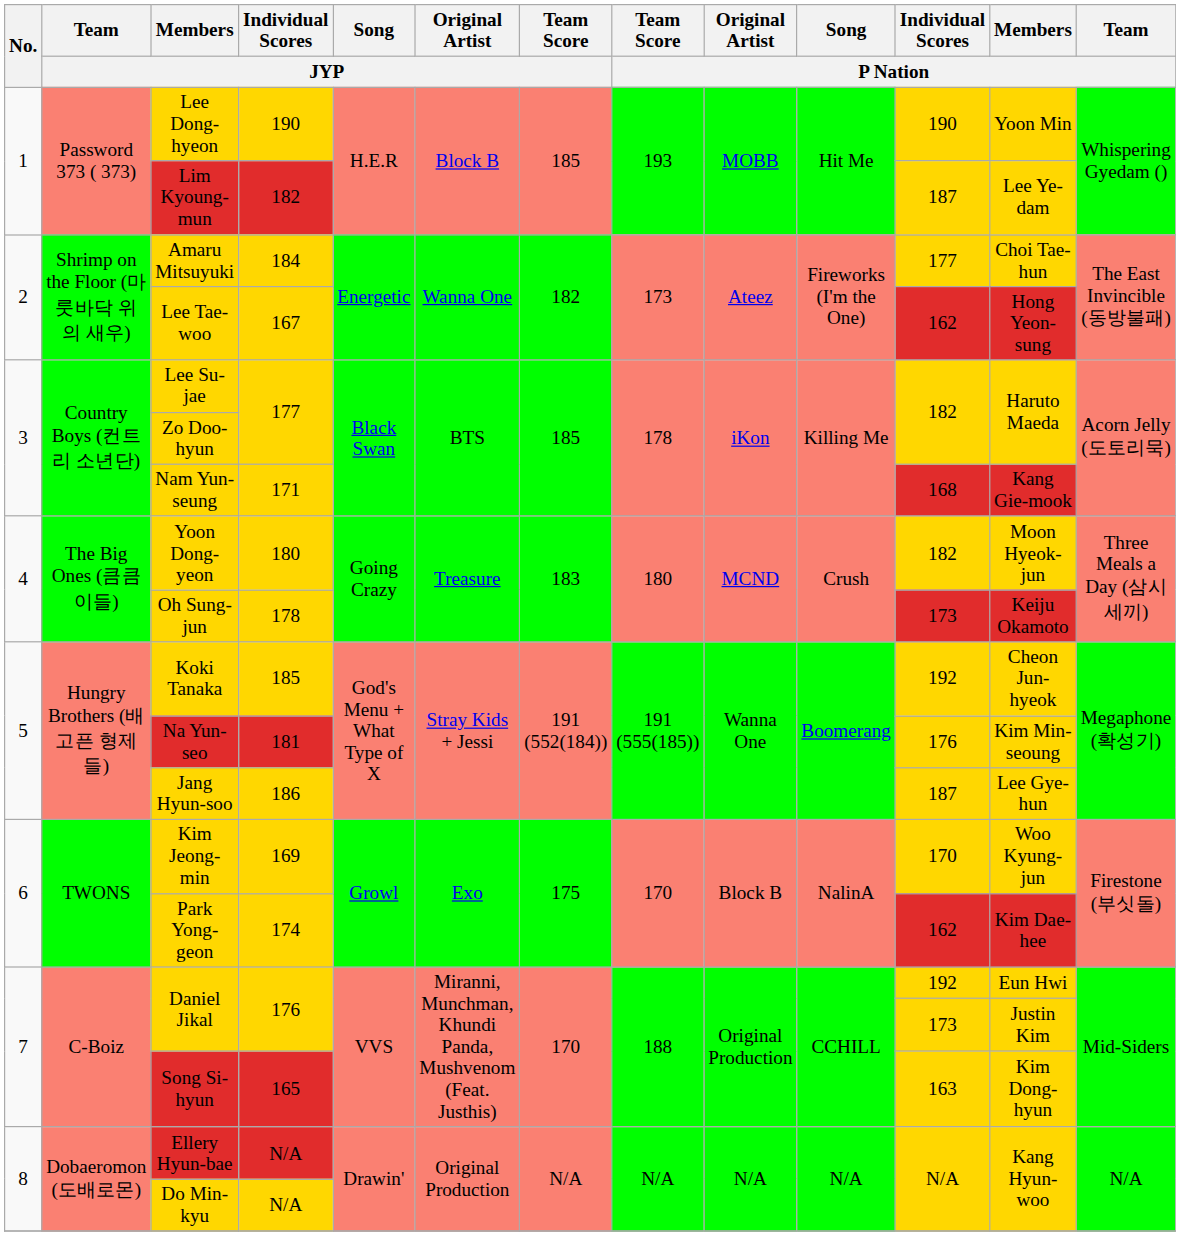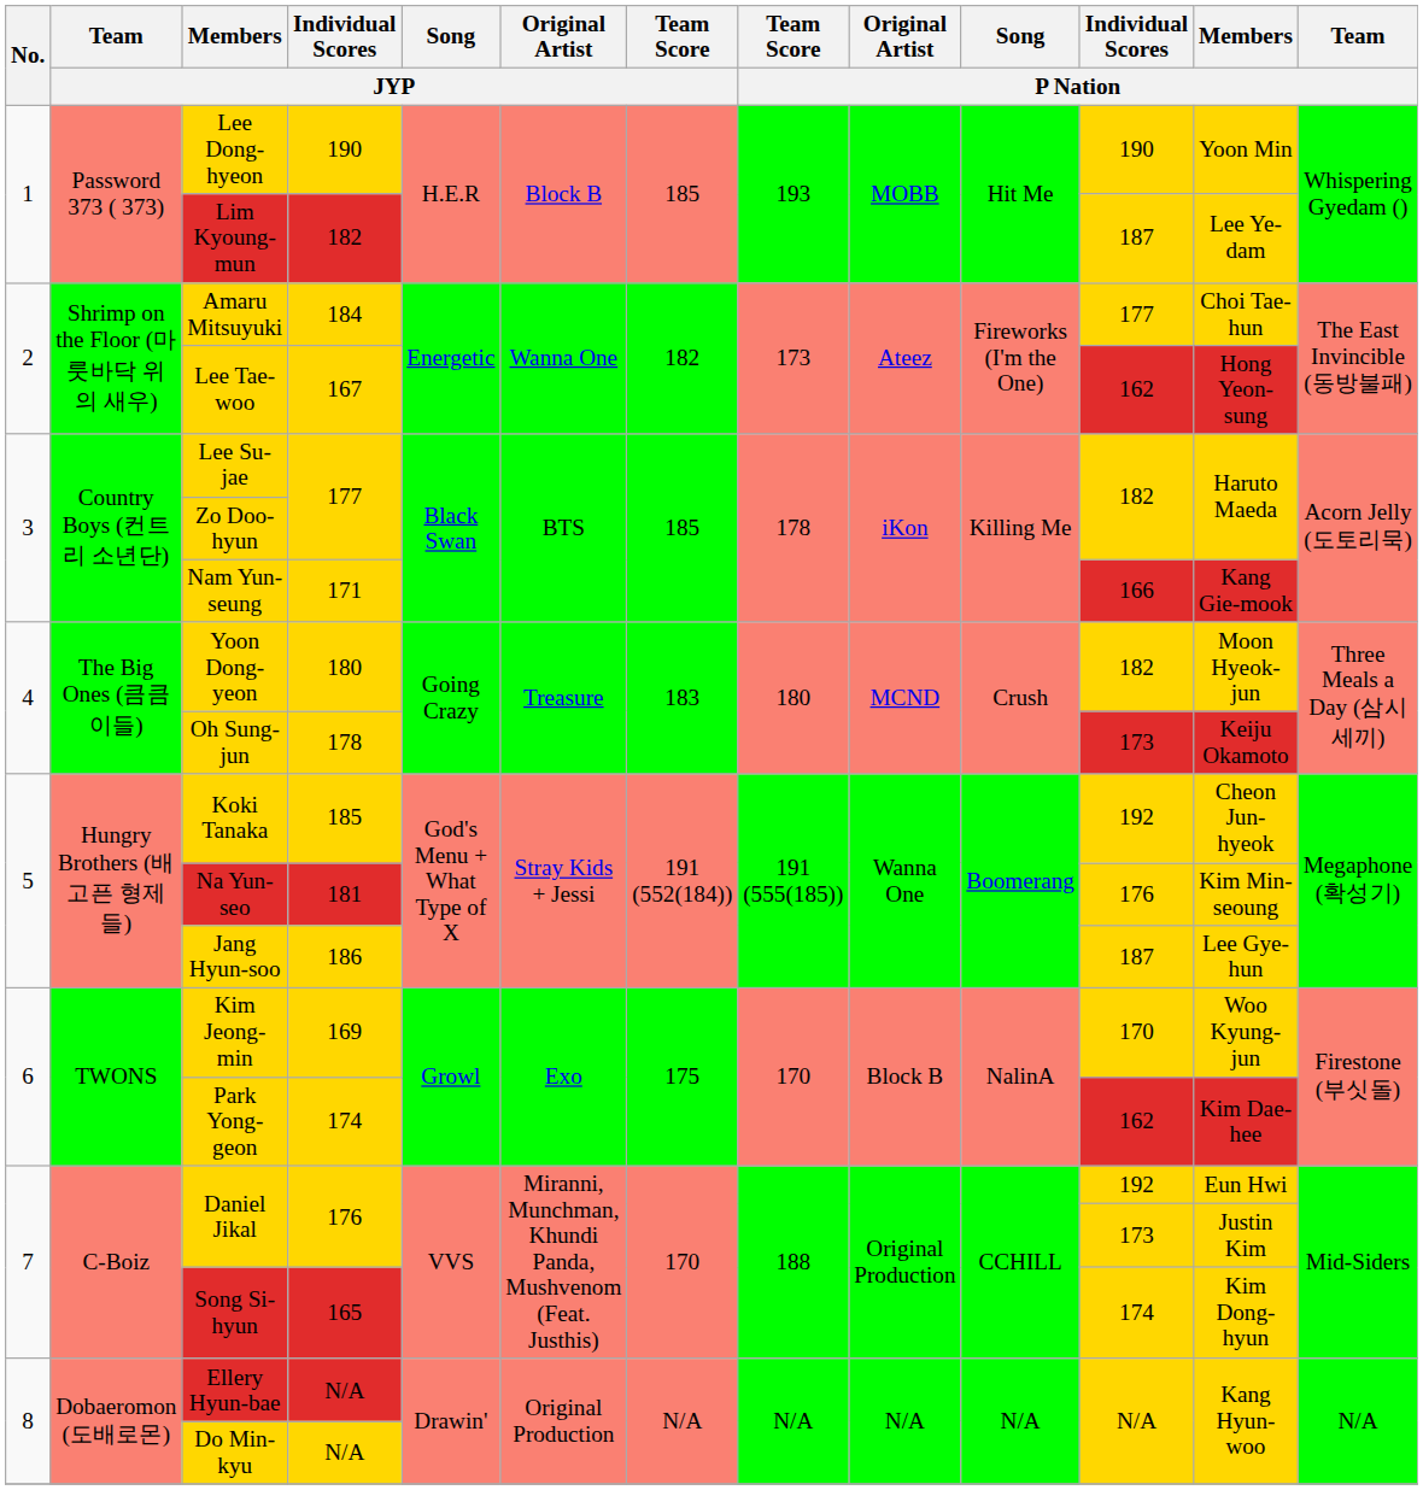Nam Yun-seung | Individual Scores / P Nation: 168 -> 166
Song Si-hyun | Individual Scores / P Nation: 163 -> 174
